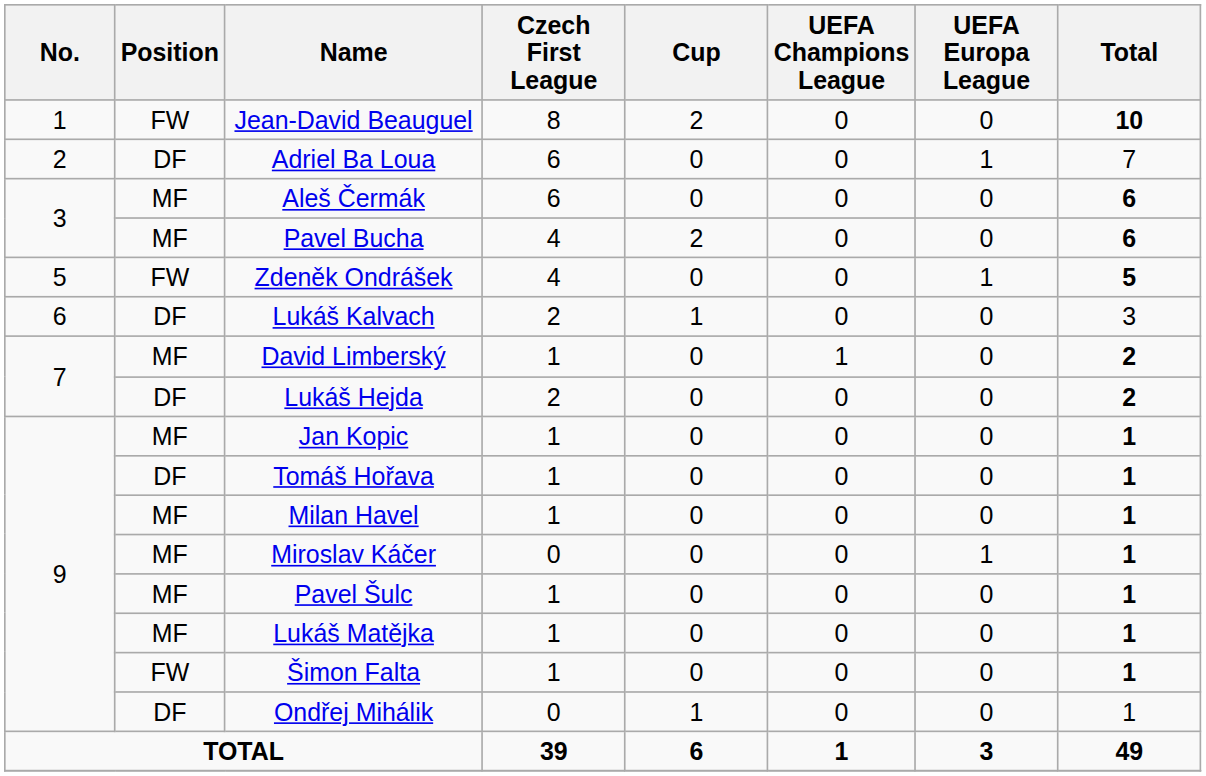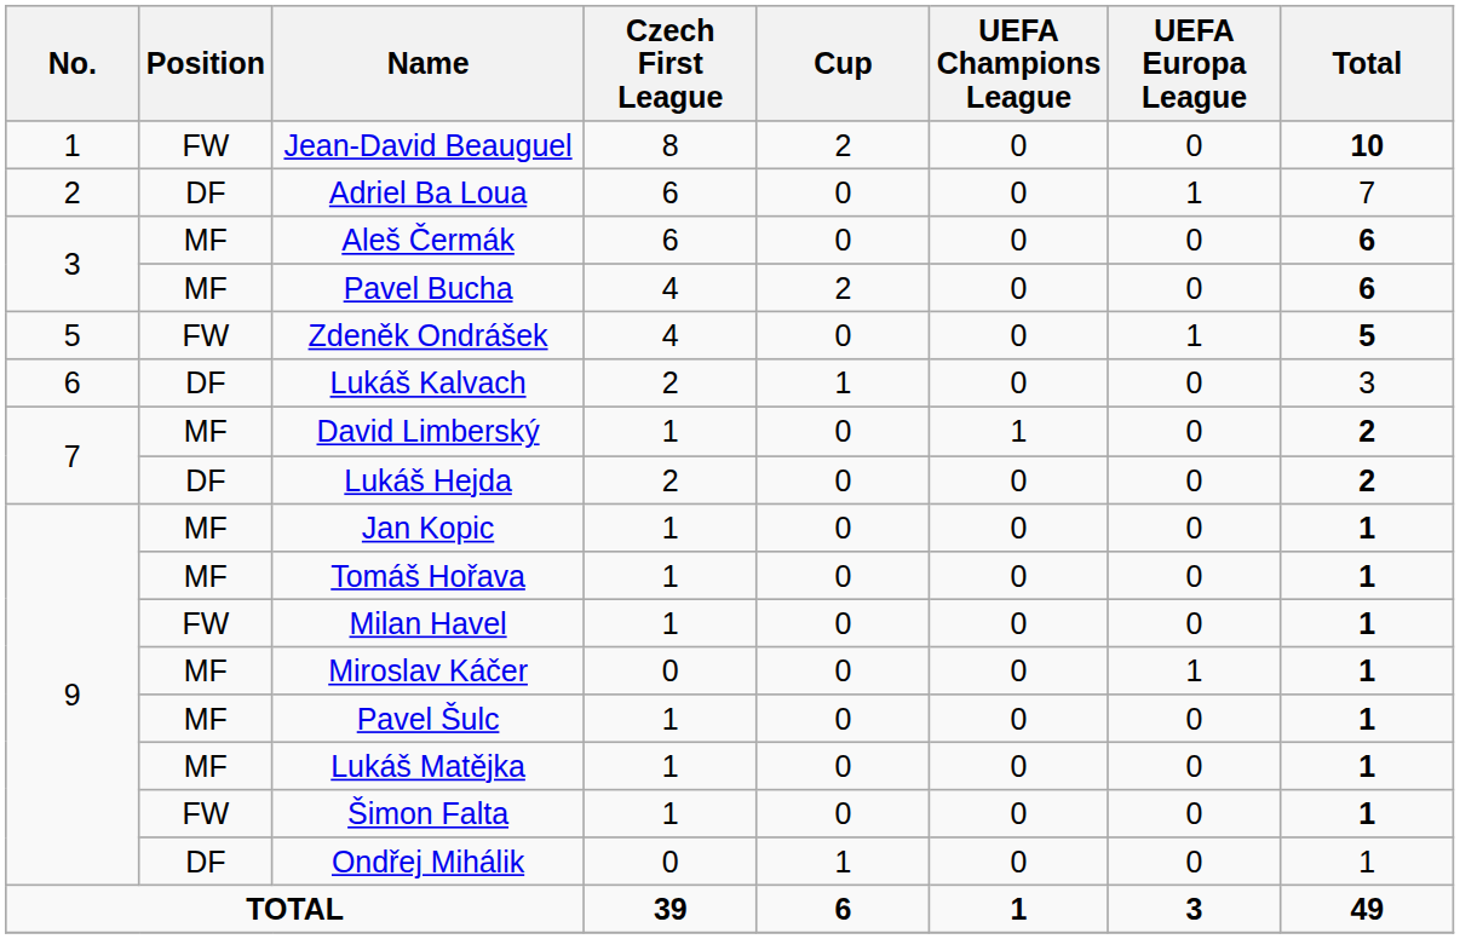Tomáš Hořava | Position: DF -> MF
Milan Havel | Position: MF -> FW
